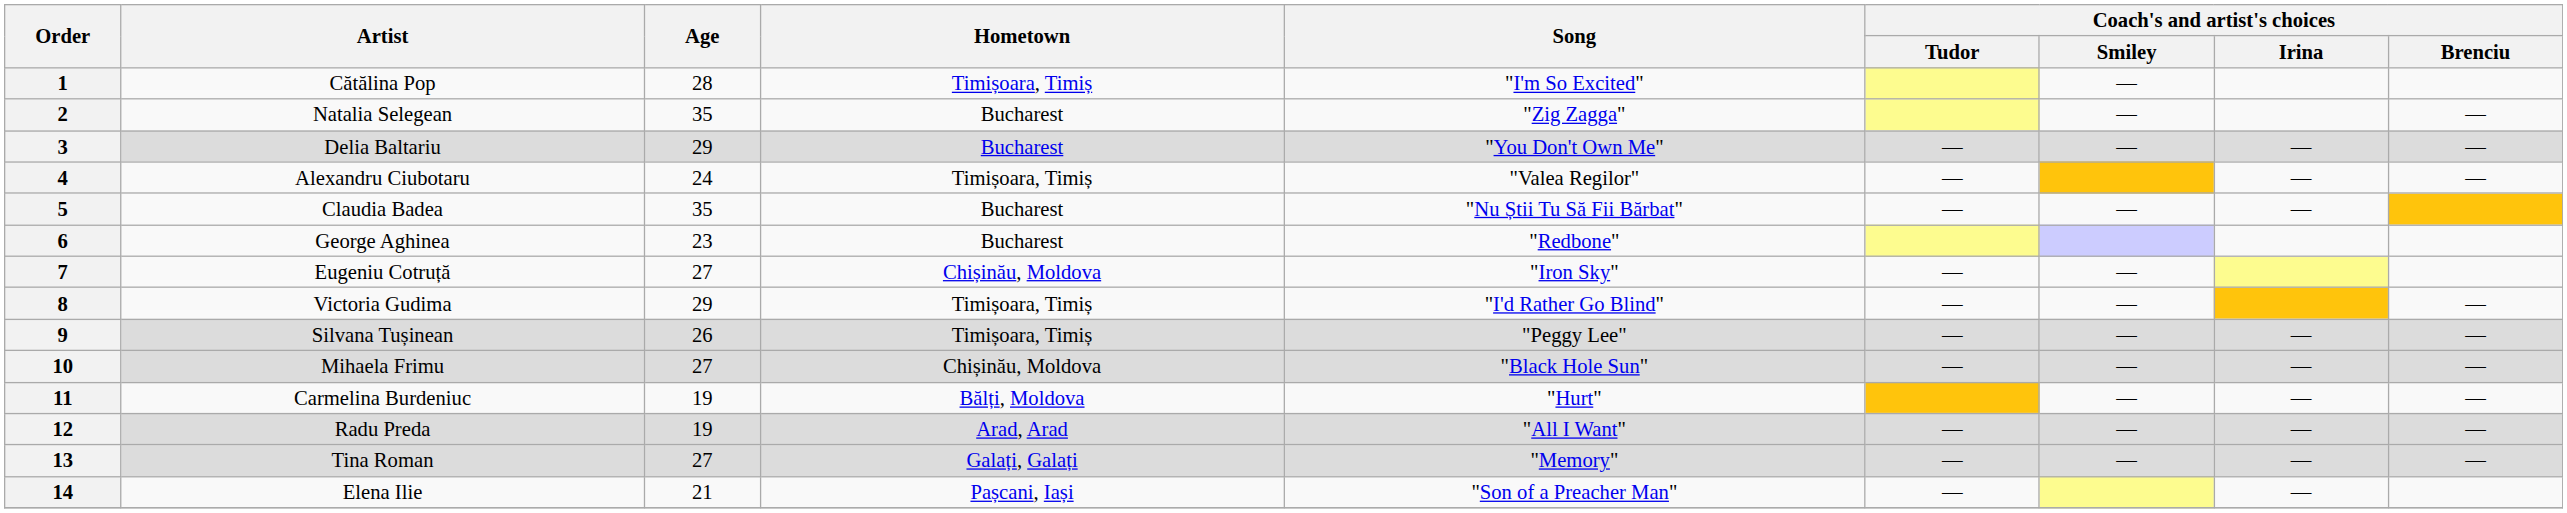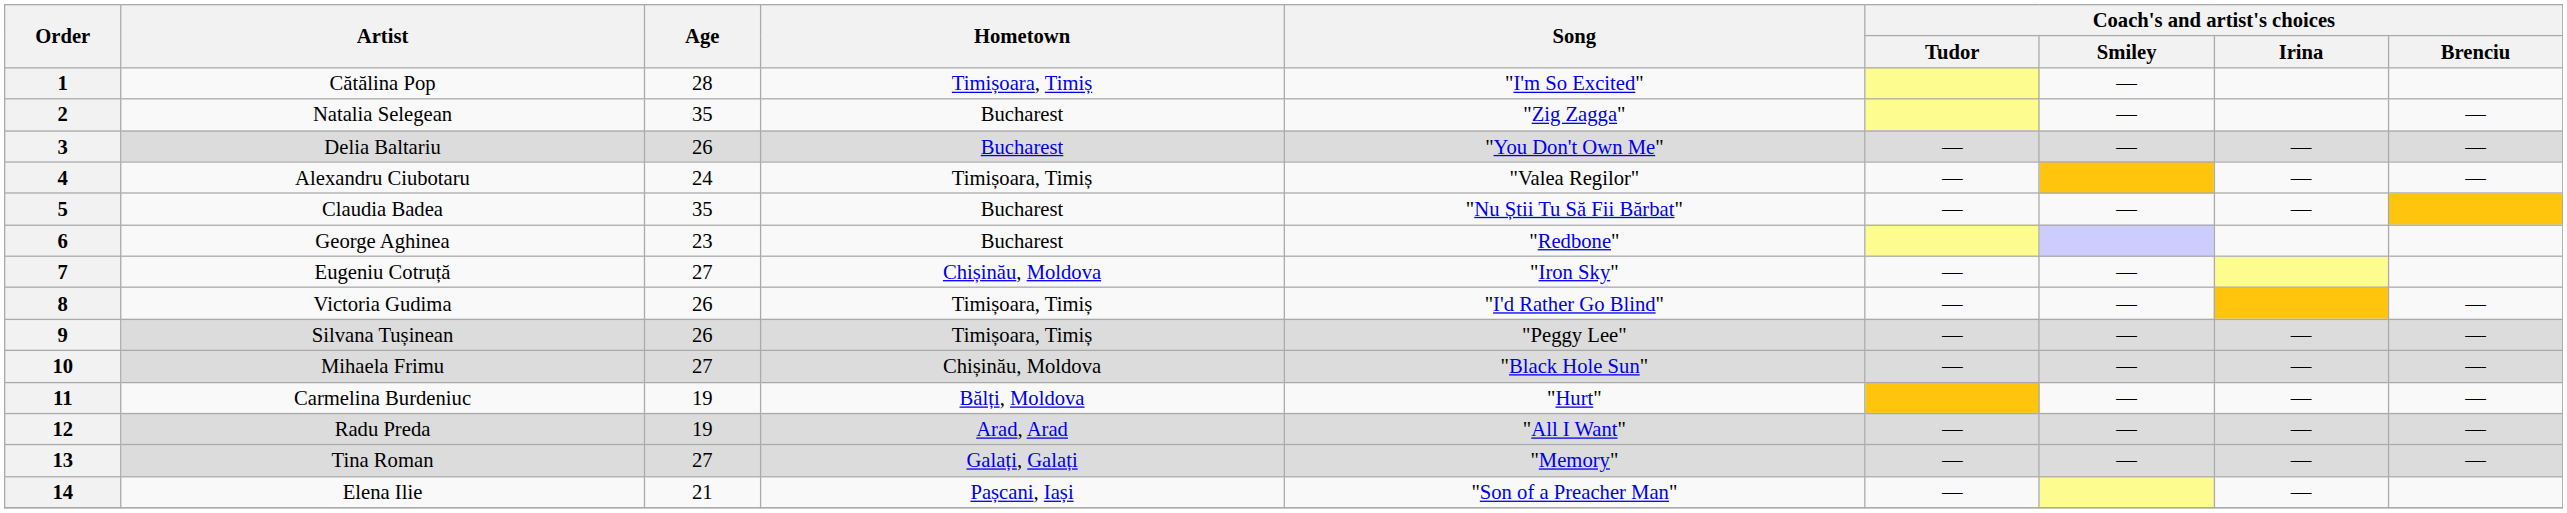3 | Age: 29 -> 26
8 | Age: 29 -> 26
